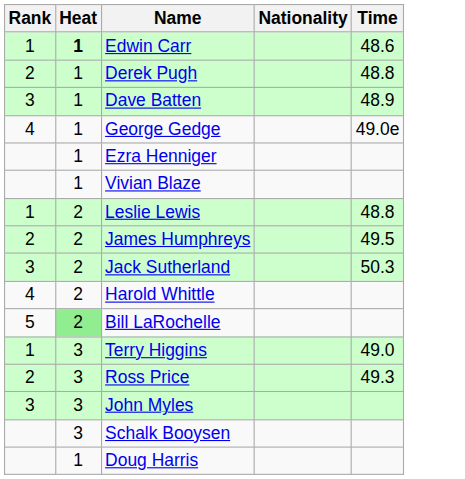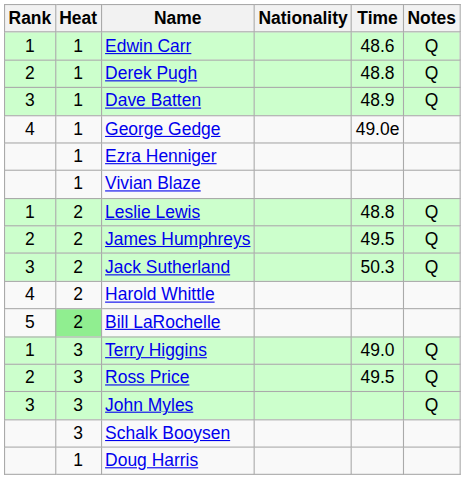+ column: Notes | Q | Q | Q | Q | Q | Q | Q | Q | Q
Edwin Carr | Heat: bold -> normal
Ross Price | Time: 49.3 -> 49.5
